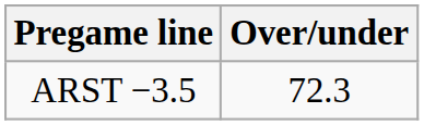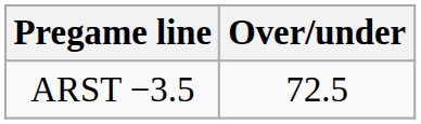ARST −3.5 | Over/under: 72.3 -> 72.5
